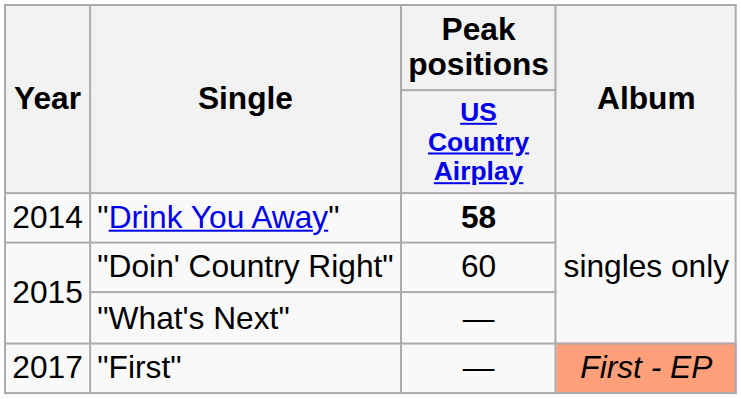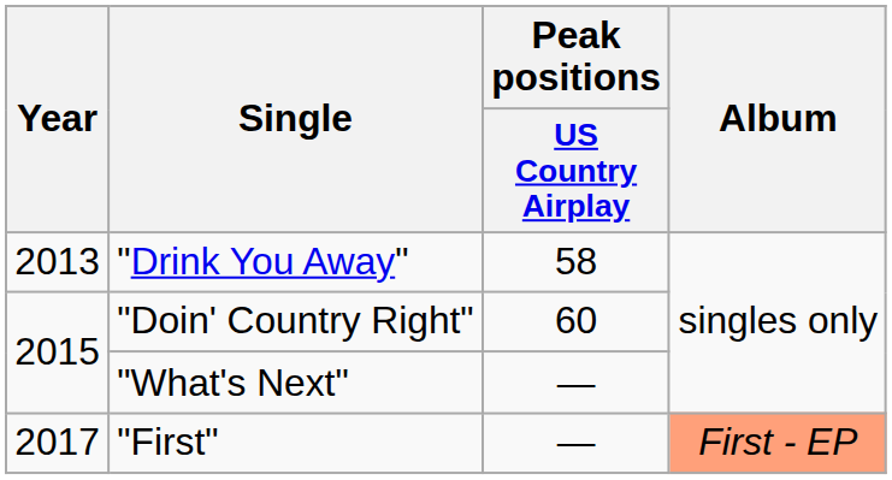"Drink You Away" | Year: 2014 -> 2013
"Drink You Away" | Peak positions / US Country Airplay: bold -> normal
